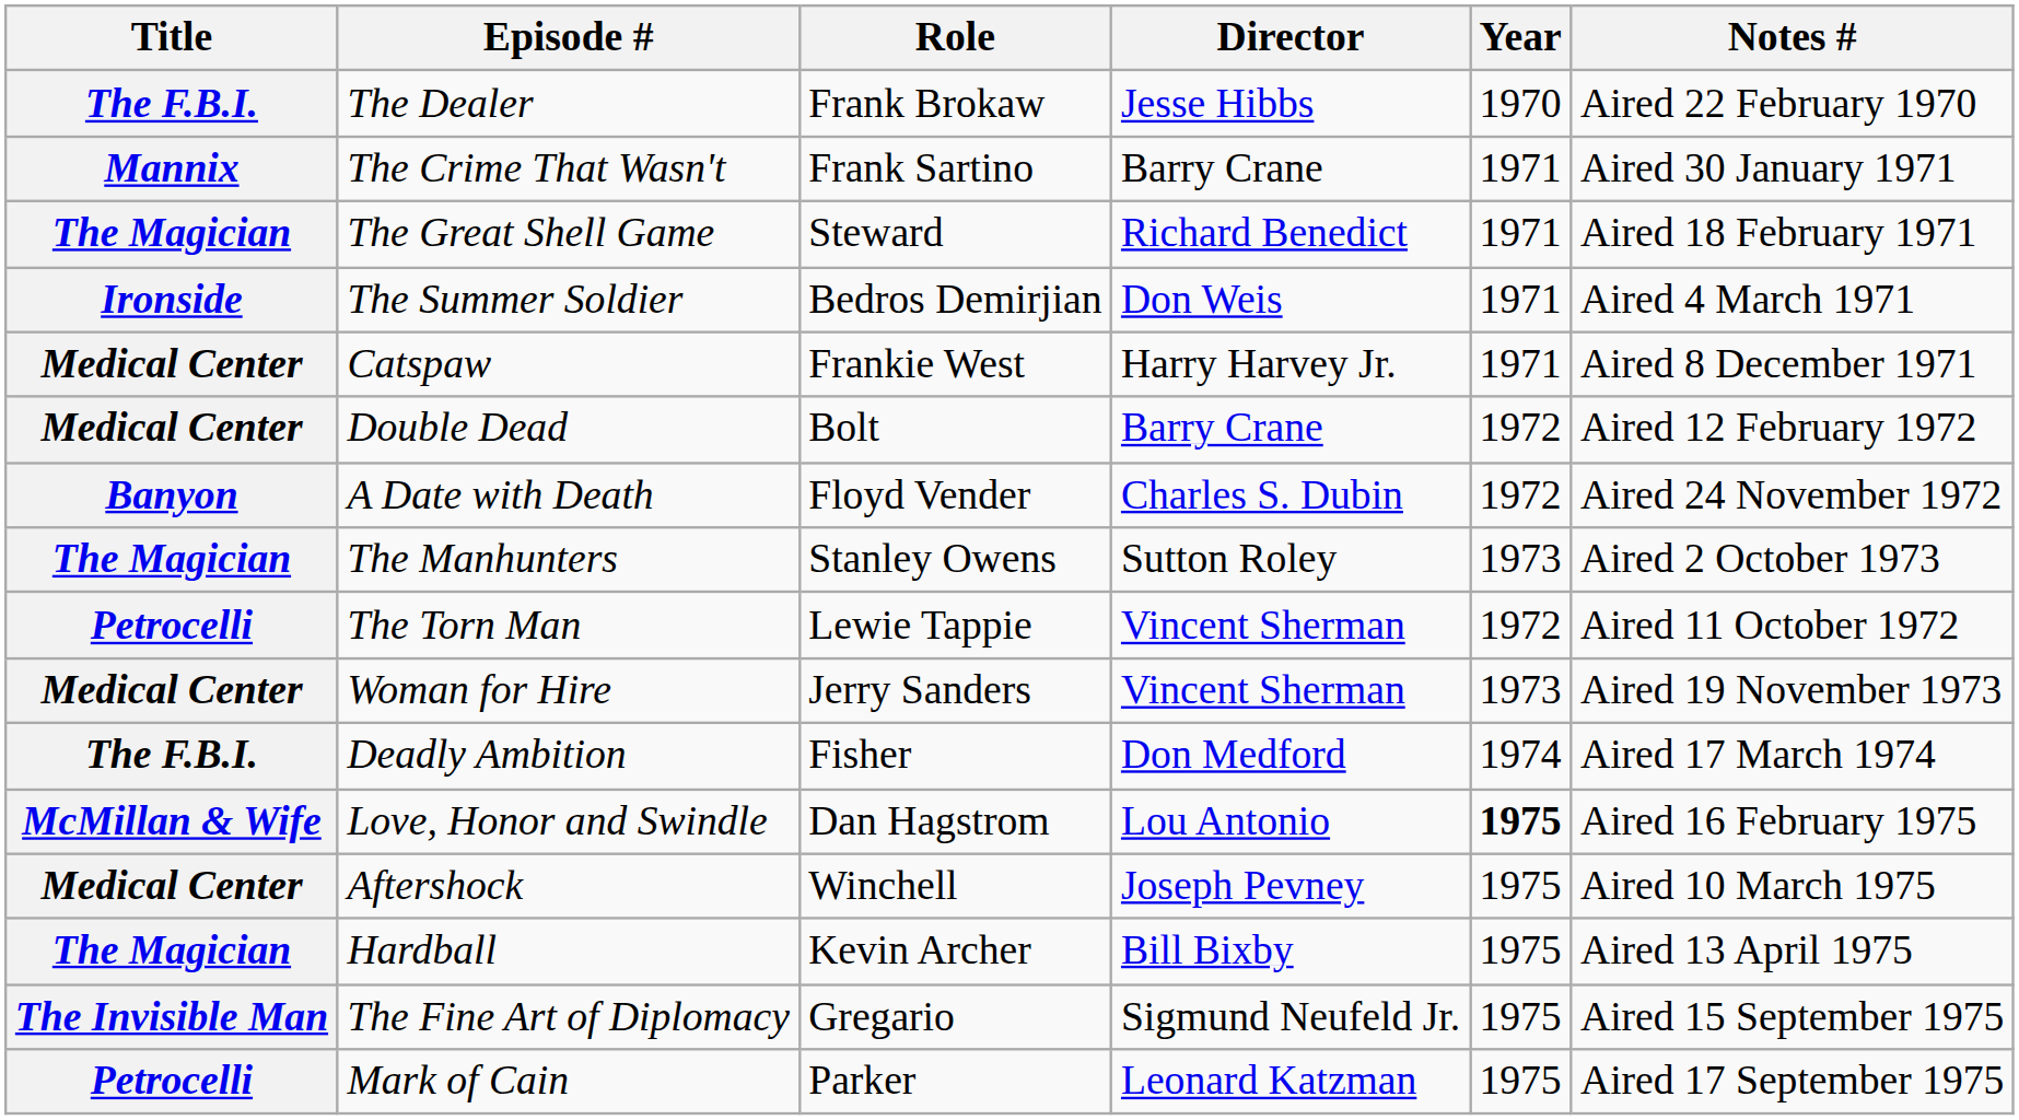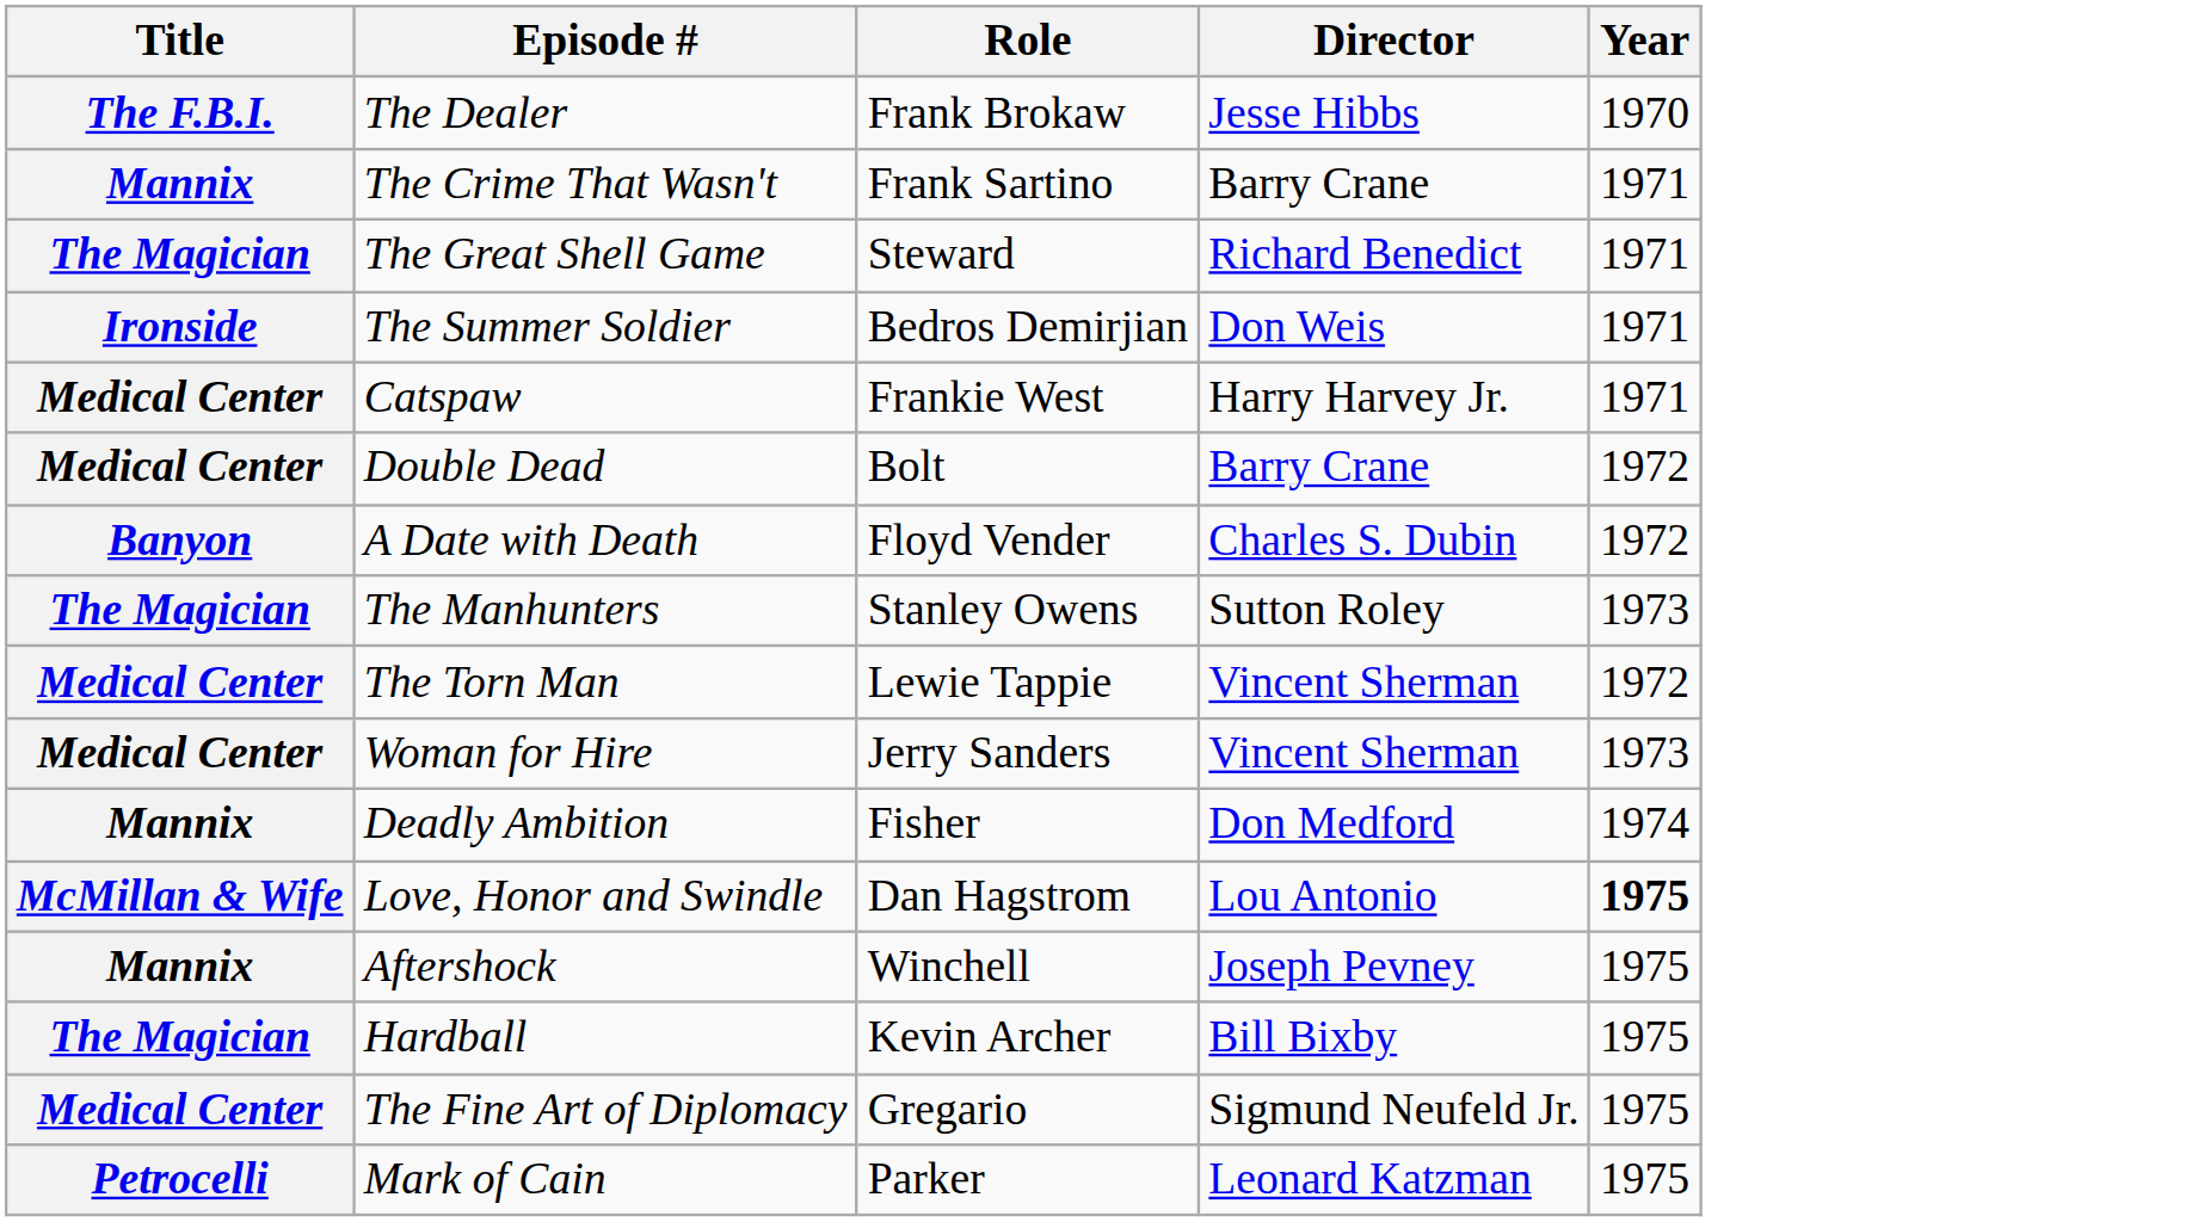- column: Notes # | Aired 22 February 1970 | Aired 30 January 1971 | Aired 18 February 1971 | Aired 4 March 1971 | Aired 8 December 1971 | Aired 12 February 1972 | Aired 24 November 1972 | Aired 2 October 1973 | Aired 11 October 1972 | Aired 19 November 1973 | Aired 17 March 1974 | Aired 16 February 1975 | Aired 10 March 1975 | Aired 13 April 1975 | Aired 15 September 1975 | Aired 17 September 1975
The Torn Man | Title: Petrocelli -> Medical Center
Deadly Ambition | Title: The F.B.I. -> Mannix
Aftershock | Title: Medical Center -> Mannix
The Fine Art of Diplomacy | Title: The Invisible Man -> Medical Center
